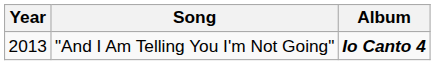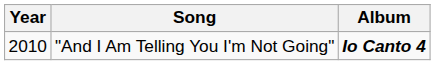"And I Am Telling You I'm Not Going" | Year: 2013 -> 2010
